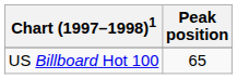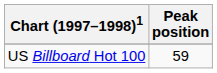US Billboard Hot 100 | Peak position: 65 -> 59
